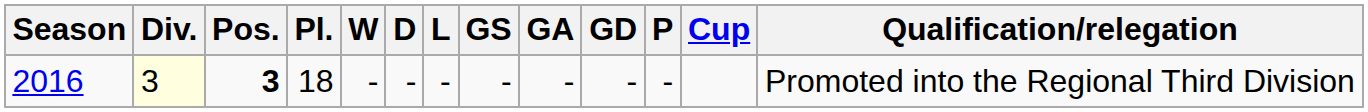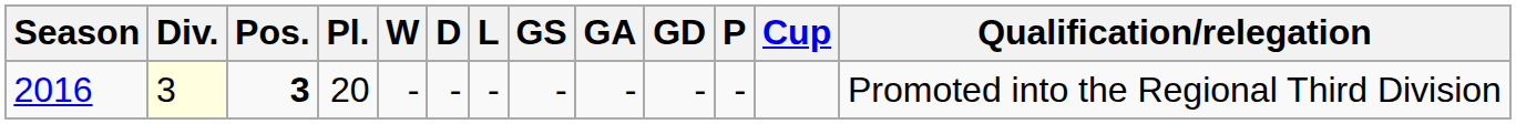2016 | Pl.: 18 -> 20
